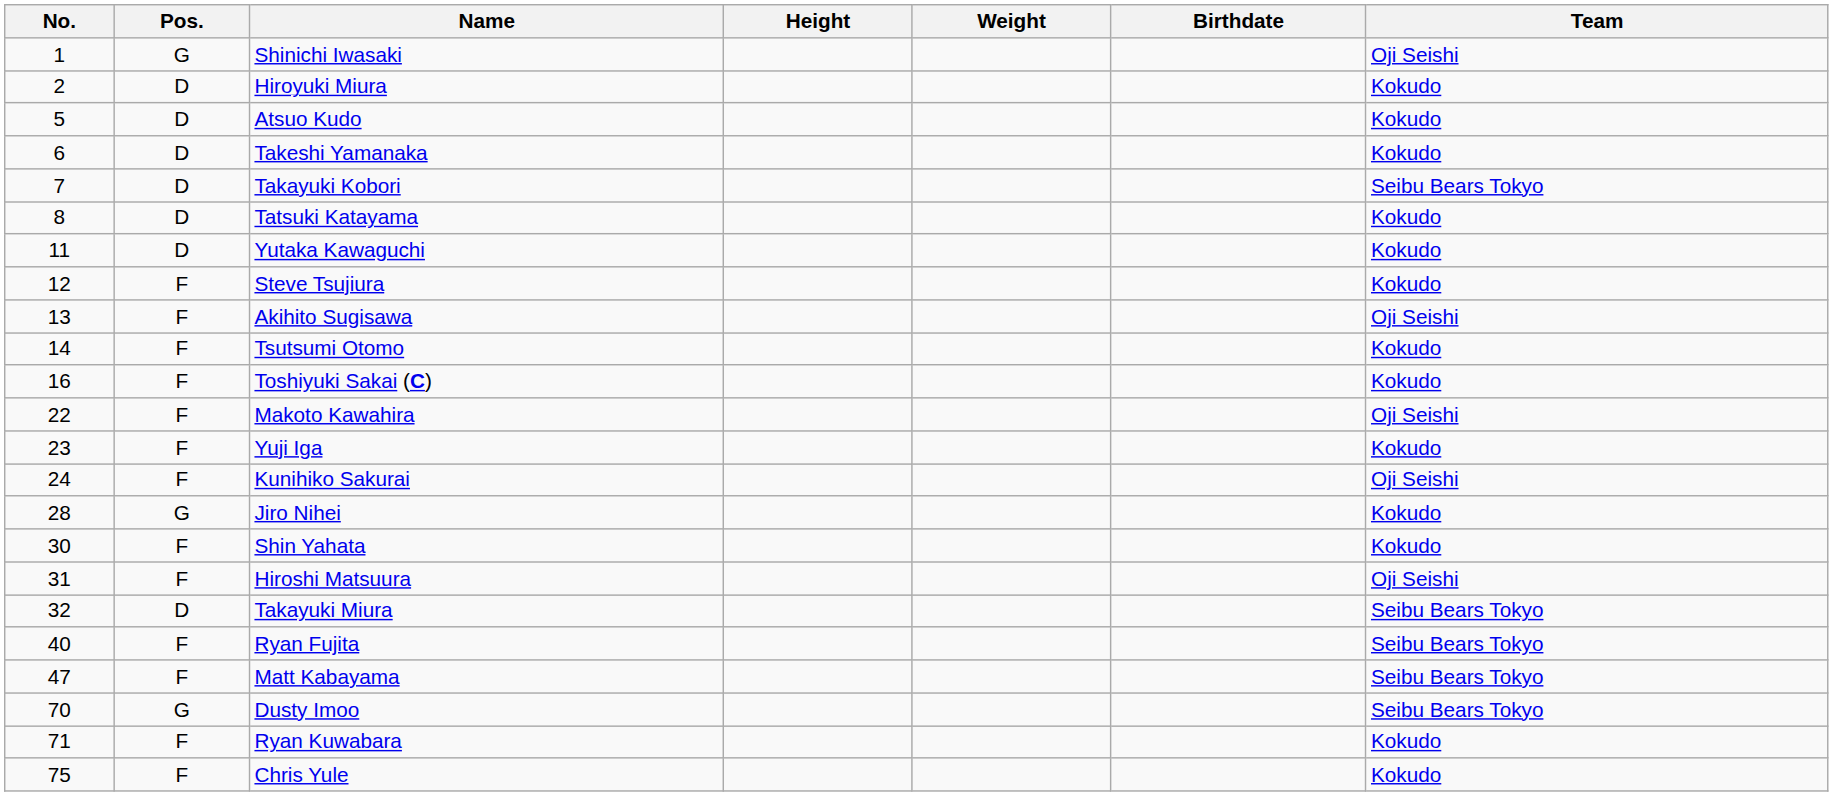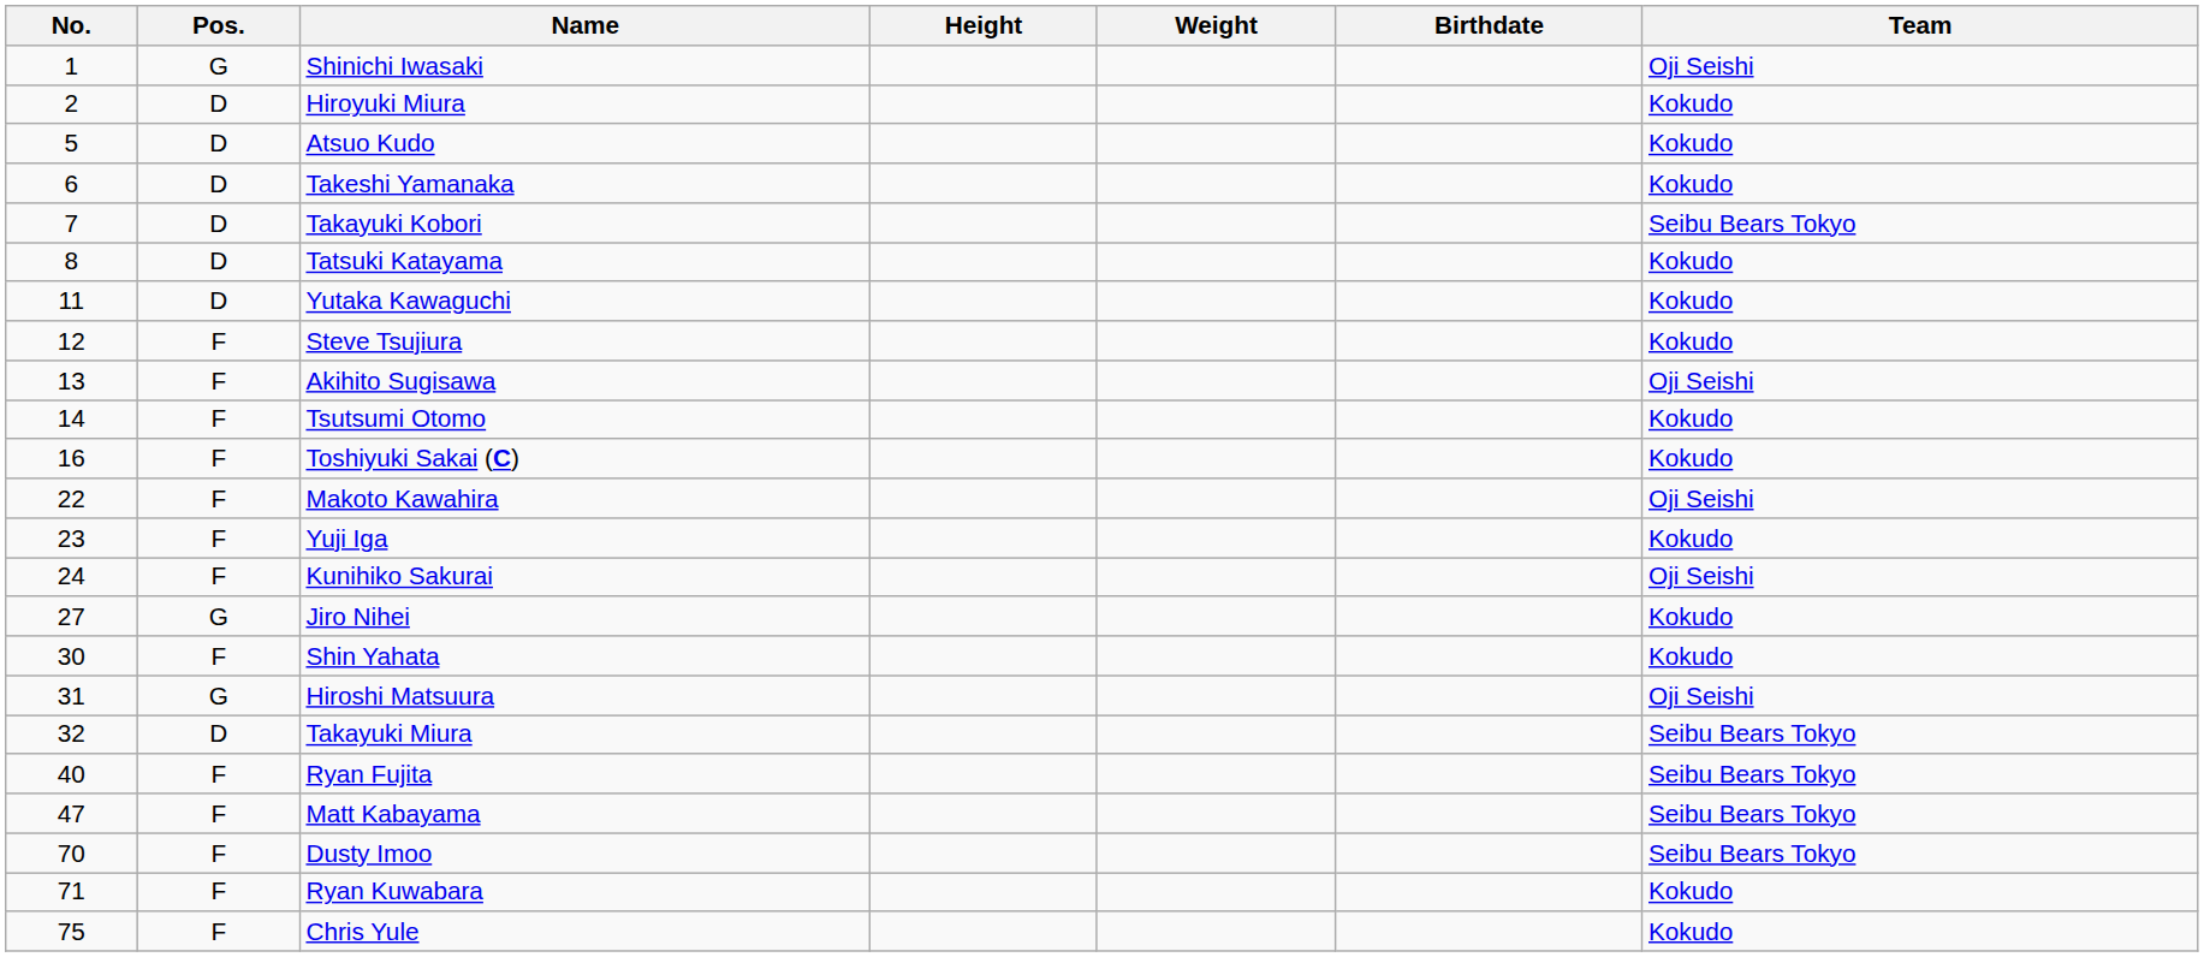Jiro Nihei | No.: 28 -> 27
Hiroshi Matsuura | Pos.: F -> G
Dusty Imoo | Pos.: G -> F
